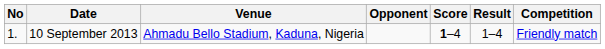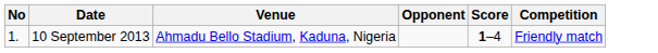- column: Result | 1–4
